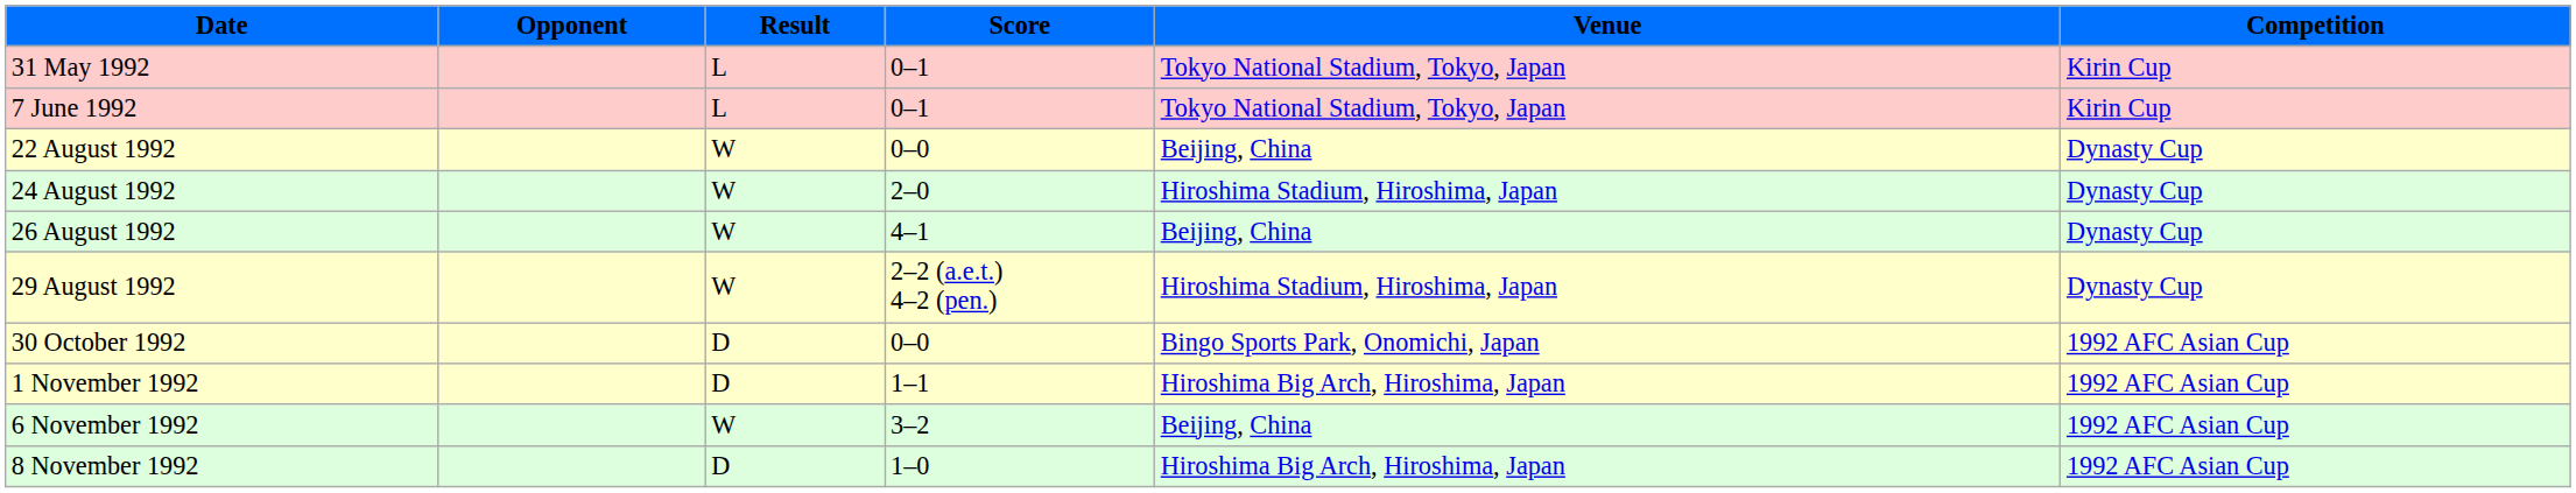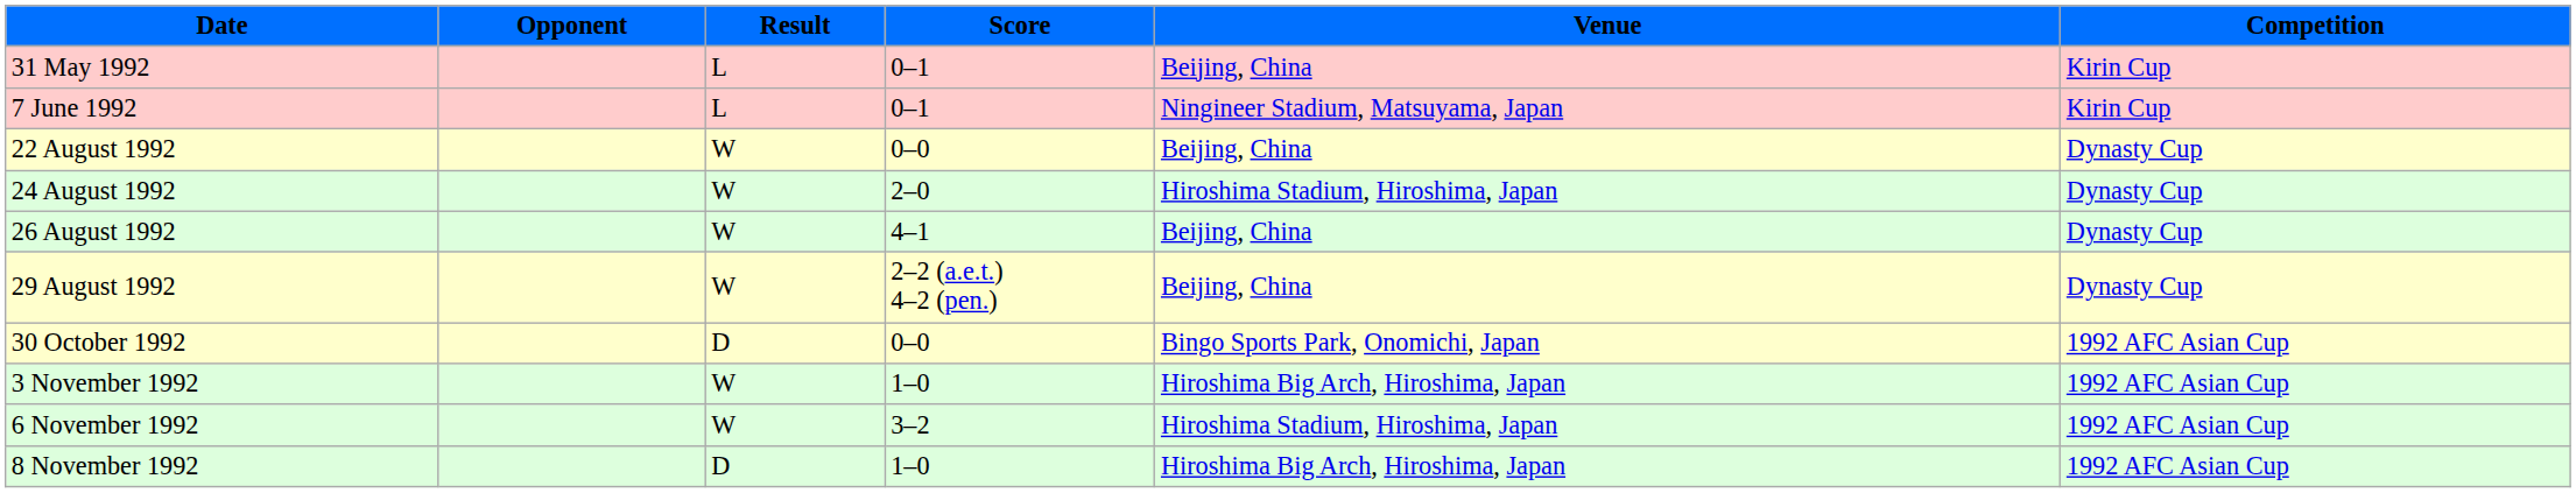31 May 1992 | Venue: Tokyo National Stadium, Tokyo, Japan -> Beijing, China
7 June 1992 | Venue: Tokyo National Stadium, Tokyo, Japan -> Ningineer Stadium, Matsuyama, Japan
29 August 1992 | Venue: Hiroshima Stadium, Hiroshima, Japan -> Beijing, China
- row: 1 November 1992 | D | 1–1 | Hiroshima Big Arch, Hiroshima, Japan | 1992 AFC Asian Cup
+ row: 3 November 1992 | W | 1–0 | Hiroshima Big Arch, Hiroshima, Japan | 1992 AFC Asian Cup
6 November 1992 | Venue: Beijing, China -> Hiroshima Stadium, Hiroshima, Japan
